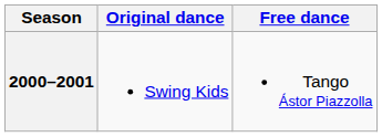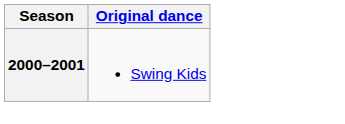- column: Free dance | Tango Ástor Piazzolla
